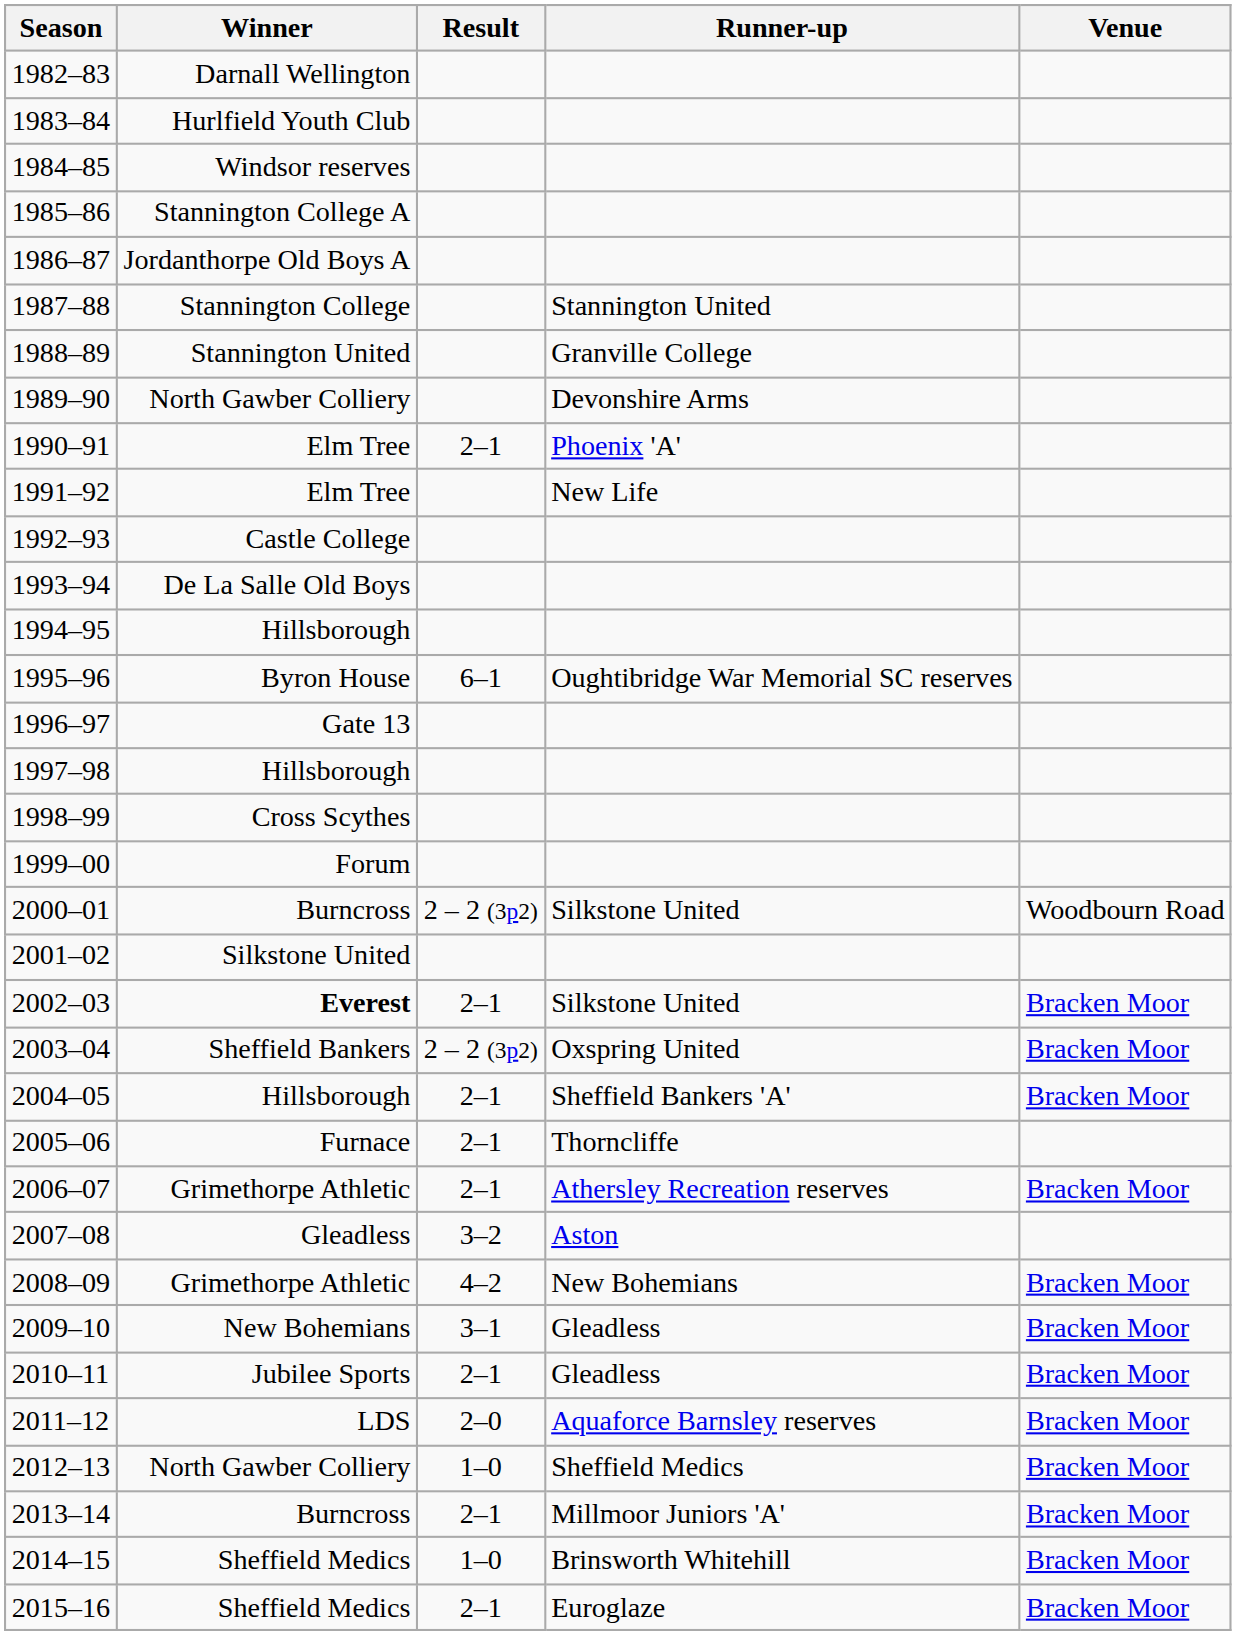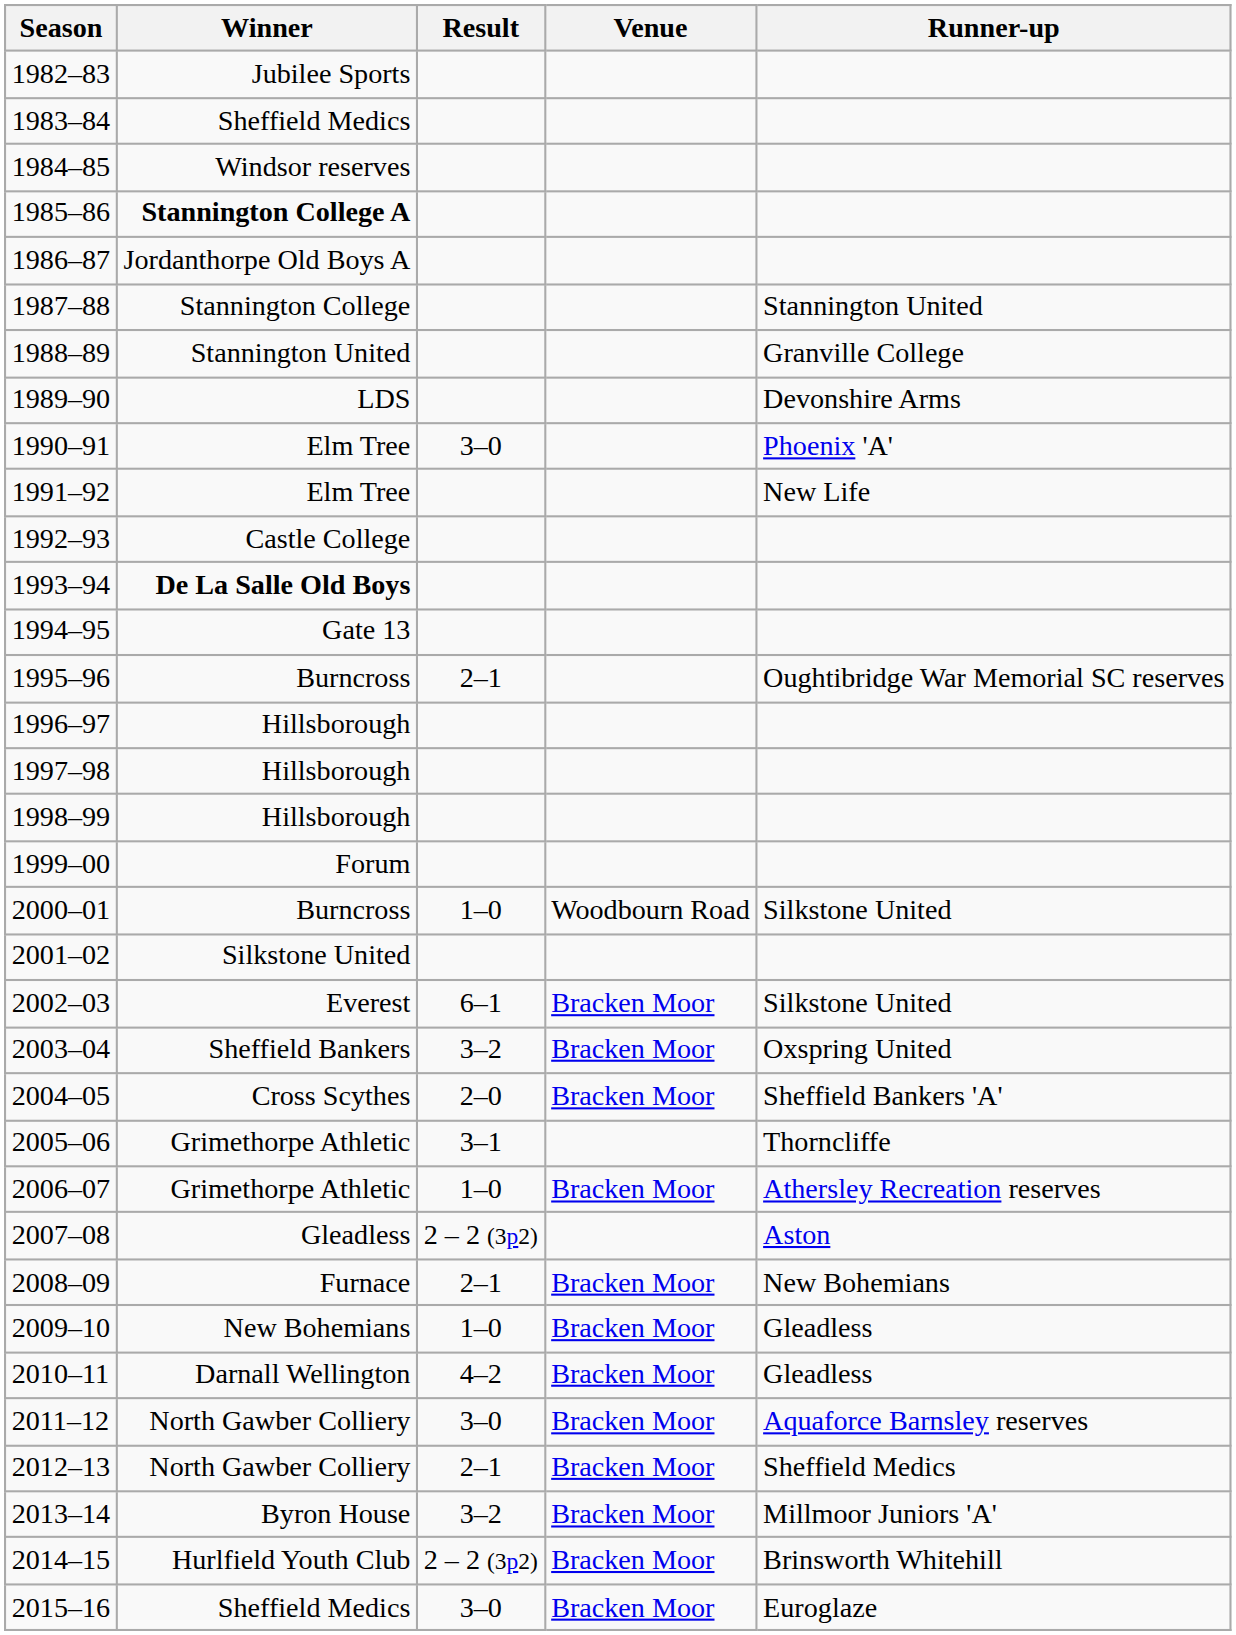columns swapped: Runner-up <-> Venue
1982–83 | Winner: Darnall Wellington -> Jubilee Sports
1983–84 | Winner: Hurlfield Youth Club -> Sheffield Medics
1985–86 | Winner: normal -> bold
1989–90 | Winner: North Gawber Colliery -> LDS
1990–91 | Result: 2–1 -> 3–0
1993–94 | Winner: normal -> bold
1994–95 | Winner: Hillsborough -> Gate 13
1995–96 | Winner: Byron House -> Burncross
1995–96 | Result: 6–1 -> 2–1
1996–97 | Winner: Gate 13 -> Hillsborough
1998–99 | Winner: Cross Scythes -> Hillsborough
2000–01 | Result: 2 – 2 (3p2) -> 1–0
2002–03 | Winner: bold -> normal
2002–03 | Result: 2–1 -> 6–1
2003–04 | Result: 2 – 2 (3p2) -> 3–2
2004–05 | Winner: Hillsborough -> Cross Scythes
2004–05 | Result: 2–1 -> 2–0
2005–06 | Winner: Furnace -> Grimethorpe Athletic
2005–06 | Result: 2–1 -> 3–1
2006–07 | Result: 2–1 -> 1–0
2007–08 | Result: 3–2 -> 2 – 2 (3p2)
2008–09 | Winner: Grimethorpe Athletic -> Furnace
2008–09 | Result: 4–2 -> 2–1
2009–10 | Result: 3–1 -> 1–0
2010–11 | Winner: Jubilee Sports -> Darnall Wellington
2010–11 | Result: 2–1 -> 4–2
2011–12 | Winner: LDS -> North Gawber Colliery
2011–12 | Result: 2–0 -> 3–0
2012–13 | Result: 1–0 -> 2–1
2013–14 | Winner: Burncross -> Byron House
2013–14 | Result: 2–1 -> 3–2
2014–15 | Winner: Sheffield Medics -> Hurlfield Youth Club
2014–15 | Result: 1–0 -> 2 – 2 (3p2)
2015–16 | Result: 2–1 -> 3–0
